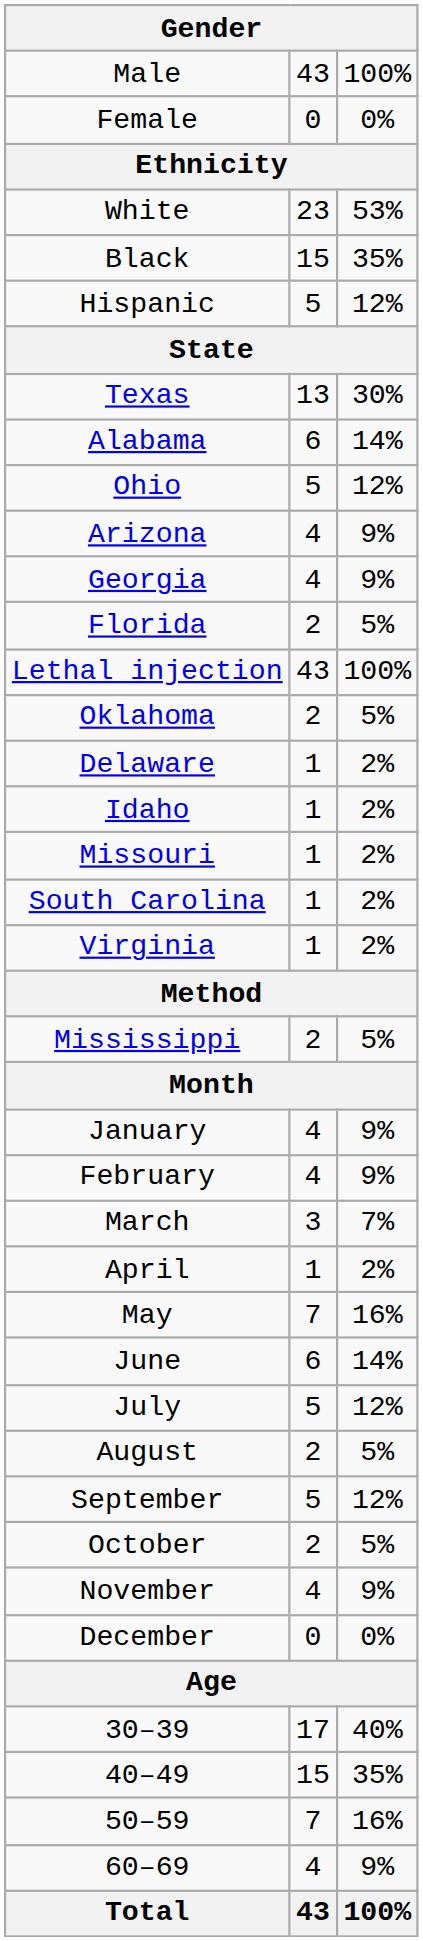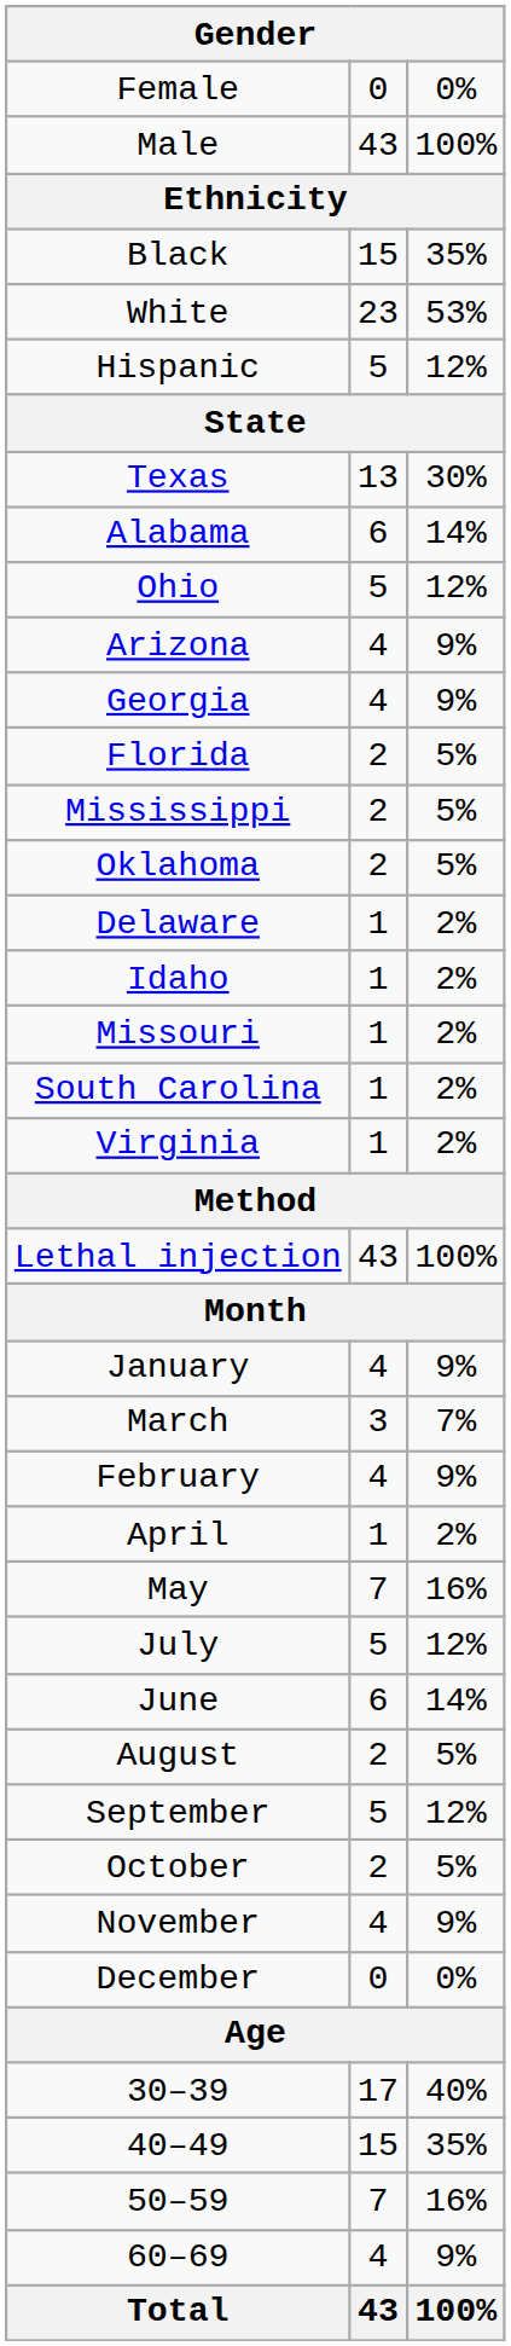rows swapped: Male <-> Female
rows swapped: White <-> Black
rows swapped: Mississippi <-> Lethal injection
rows swapped: February <-> March
rows swapped: June <-> July
